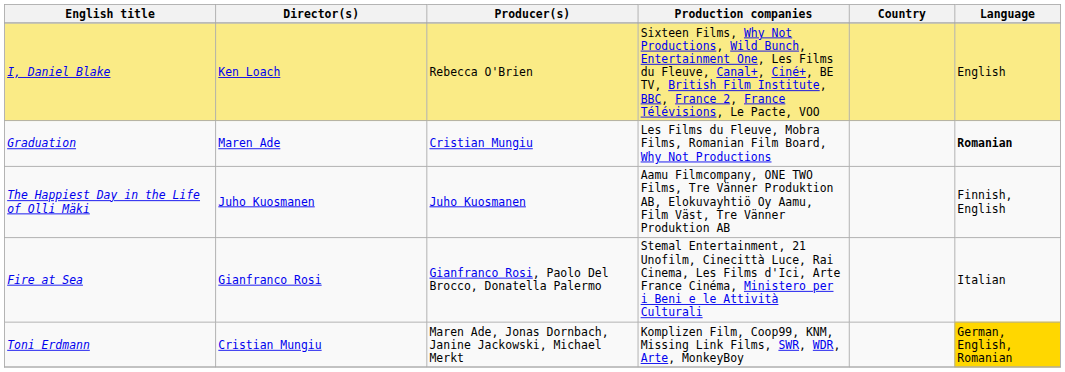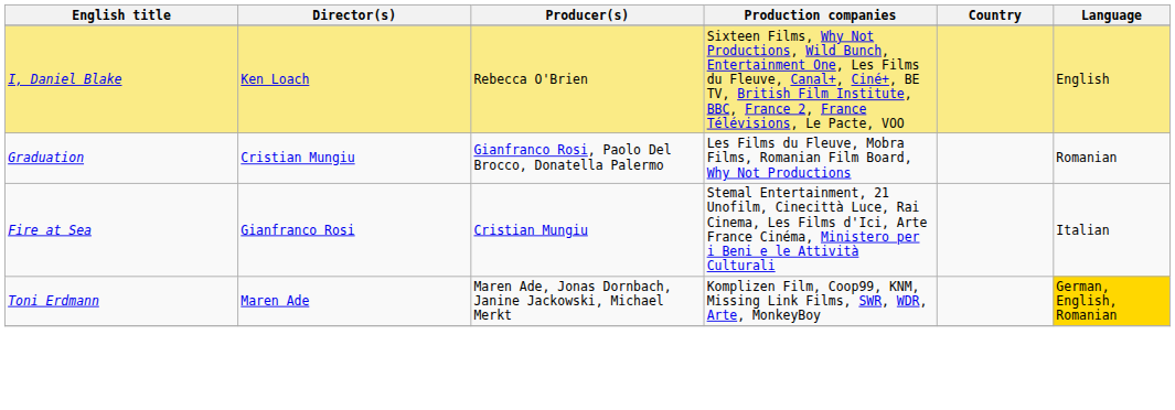Graduation | Director(s): Maren Ade -> Cristian Mungiu
Graduation | Producer(s): Cristian Mungiu -> Gianfranco Rosi, Paolo Del Brocco, Donatella Palermo
Graduation | Language: bold -> normal
- row: The Happiest Day in the Life of Olli Mäki | Juho Kuosmanen | Juho Kuosmanen | Aamu Filmcompany, ONE TWO Films, Tre Vänner Produktion AB, Elokuvayhtiö Oy Aamu, Film Väst, Tre Vänner Produktion AB | Finnish, English
Fire at Sea | Producer(s): Gianfranco Rosi, Paolo Del Brocco, Donatella Palermo -> Cristian Mungiu
Toni Erdmann | Director(s): Cristian Mungiu -> Maren Ade
